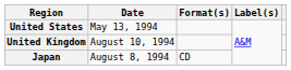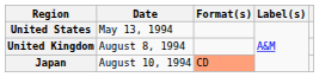United Kingdom | Date: August 10, 1994 -> August 8, 1994
Japan | Date: August 8, 1994 -> August 10, 1994
Japan | Format(s): no background -> lightsalmon background
